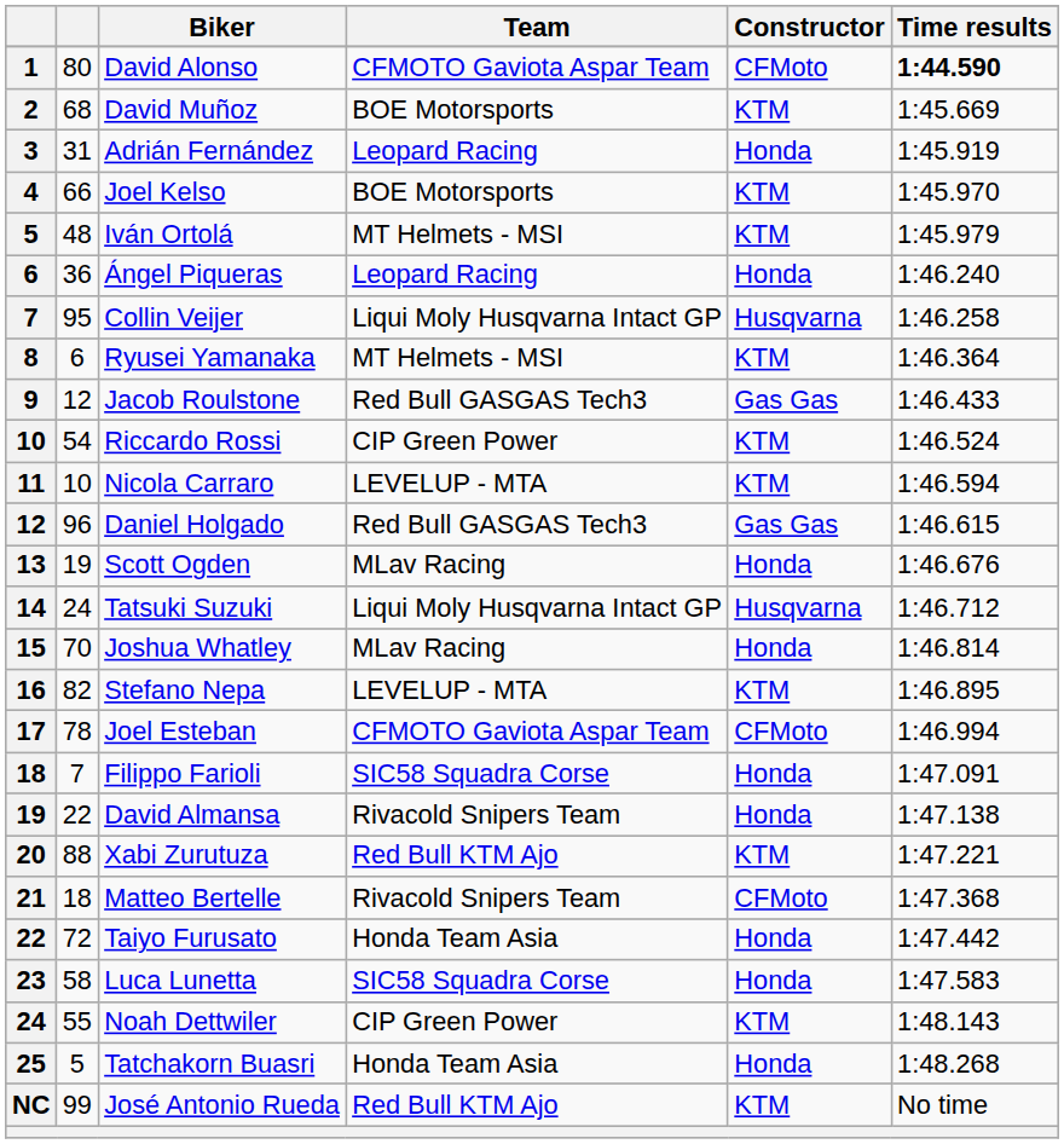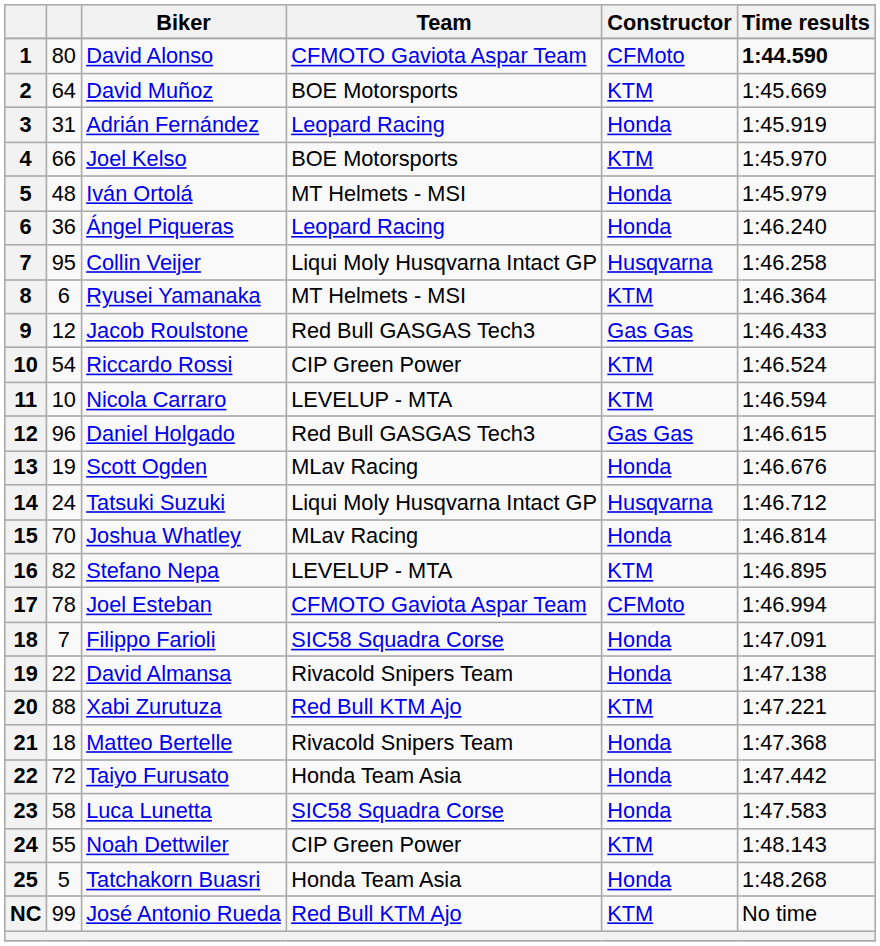David Muñoz | column 2: 68 -> 64
Iván Ortolá | Constructor: KTM -> Honda
Matteo Bertelle | Constructor: CFMoto -> Honda
